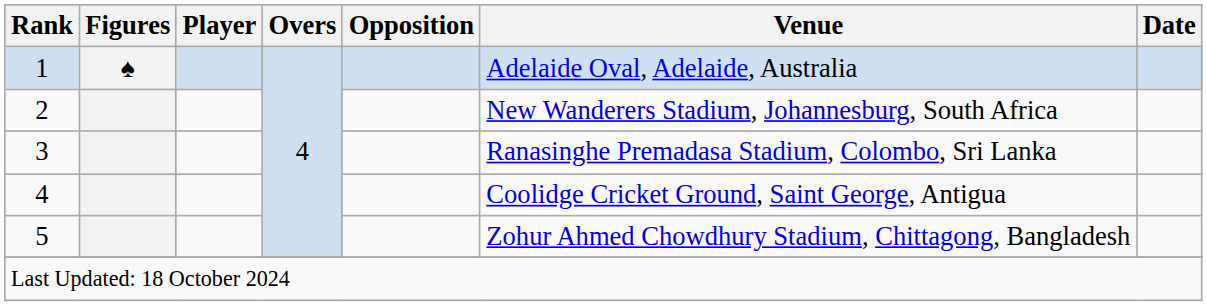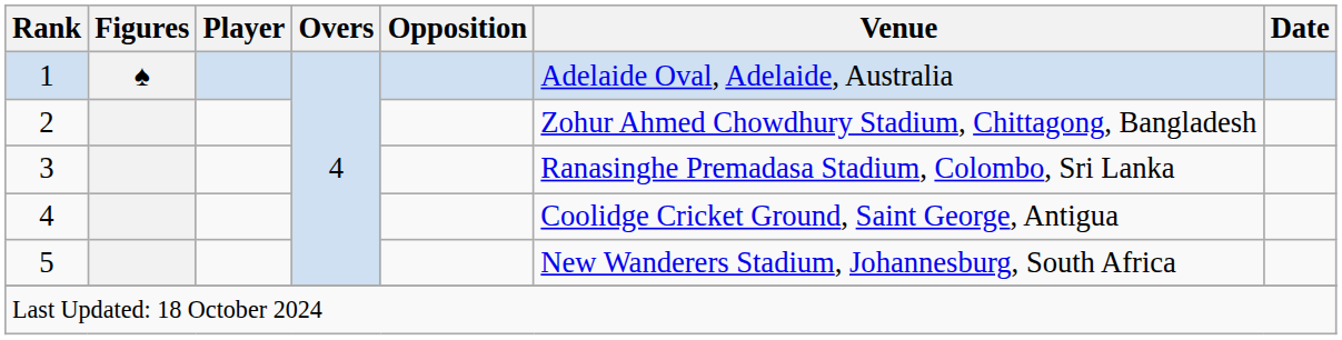2 | Venue: New Wanderers Stadium, Johannesburg, South Africa -> Zohur Ahmed Chowdhury Stadium, Chittagong, Bangladesh
5 | Venue: Zohur Ahmed Chowdhury Stadium, Chittagong, Bangladesh -> New Wanderers Stadium, Johannesburg, South Africa
